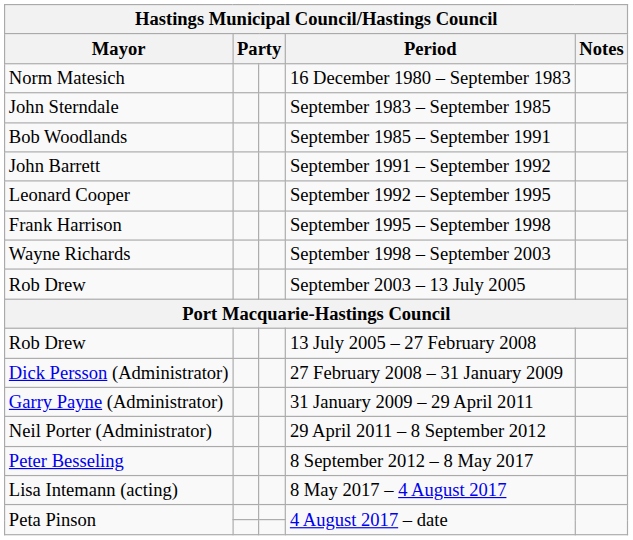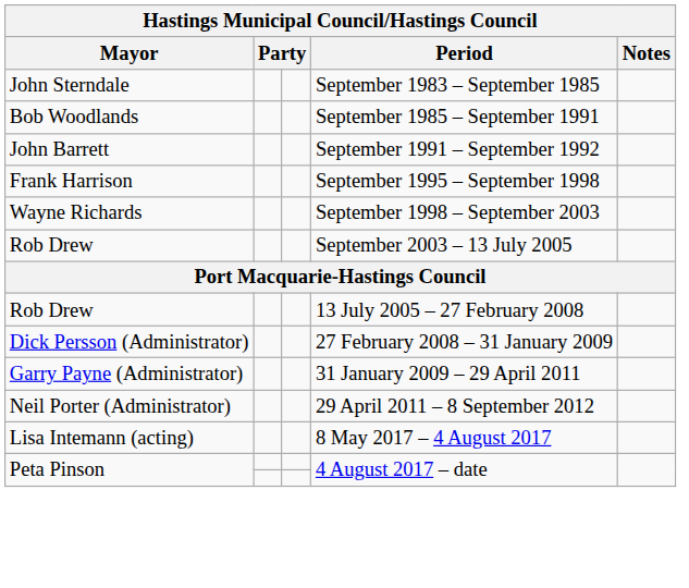- row: Norm Matesich | 16 December 1980 – September 1983
- row: Leonard Cooper | September 1992 – September 1995
- row: Peter Besseling | 8 September 2012 – 8 May 2017
